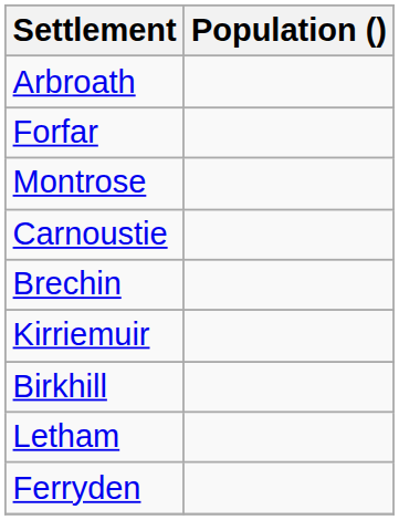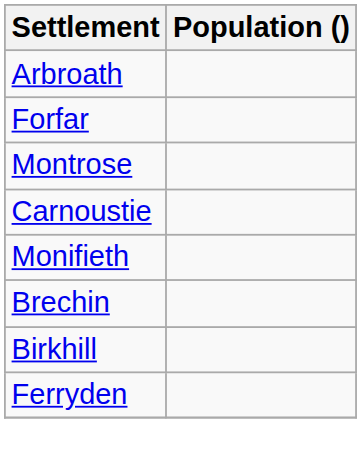+ row: Monifieth
- row: Kirriemuir
- row: Letham
